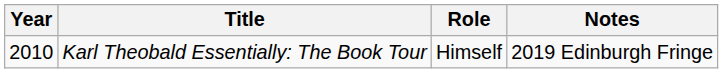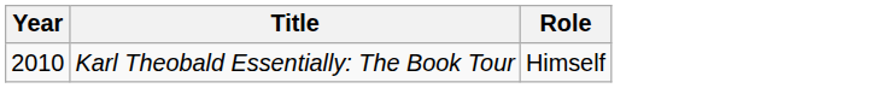- column: Notes | 2019 Edinburgh Fringe
